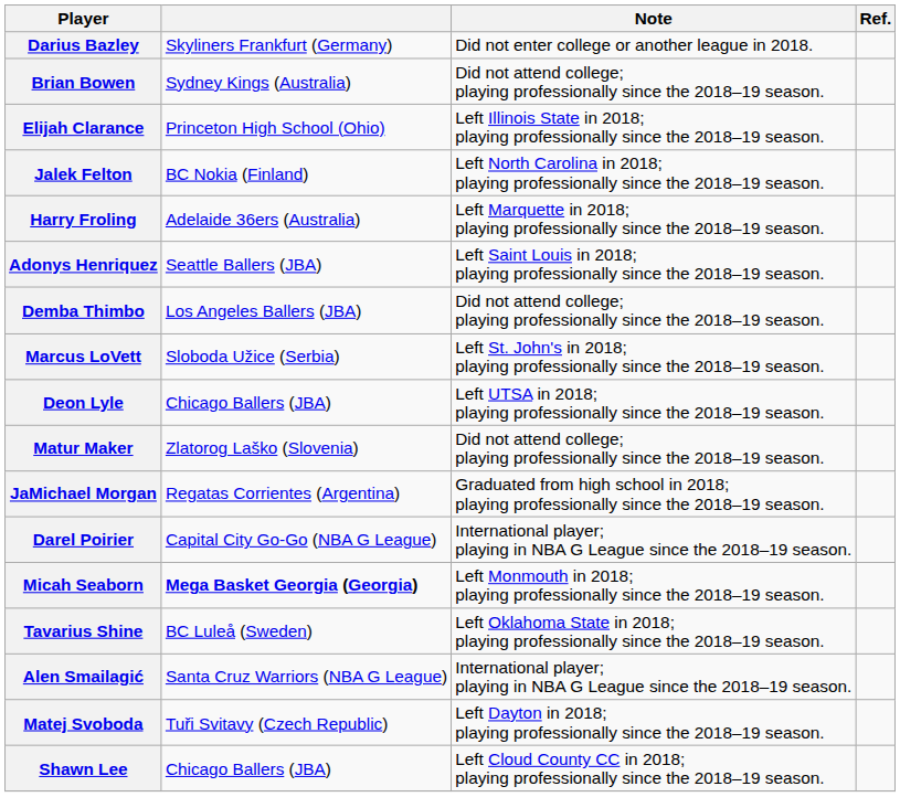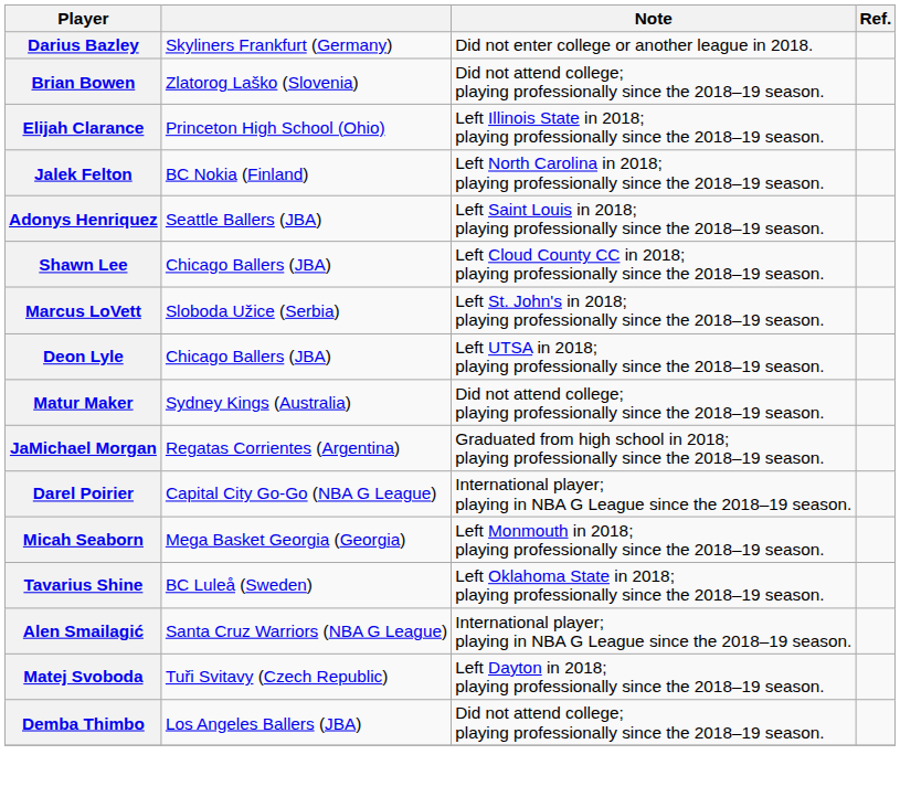Brian Bowen | column 2: Sydney Kings (Australia) -> Zlatorog Laško (Slovenia)
- row: Harry Froling | Adelaide 36ers (Australia) | Left Marquette in 2018; playing professionally since the 2018–19 season.
rows swapped: Shawn Lee <-> Demba Thimbo
Matur Maker | column 2: Zlatorog Laško (Slovenia) -> Sydney Kings (Australia)
Micah Seaborn | column 2: bold -> normal
